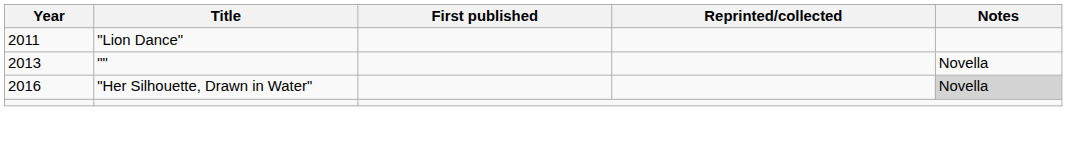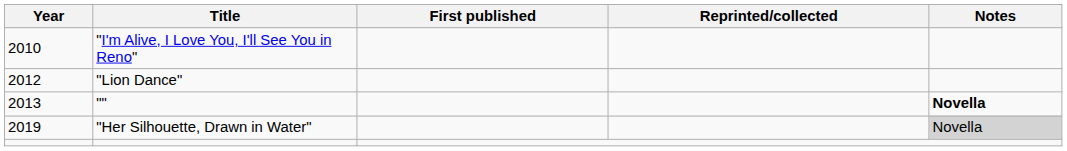+ row: 2010 | "I'm Alive, I Love You, I'll See You in Reno"
"Lion Dance" | Year: 2011 -> 2012
"" | Notes: normal -> bold
"Her Silhouette, Drawn in Water" | Year: 2016 -> 2019
